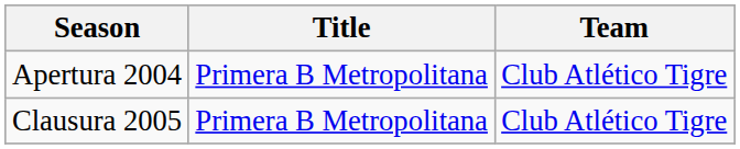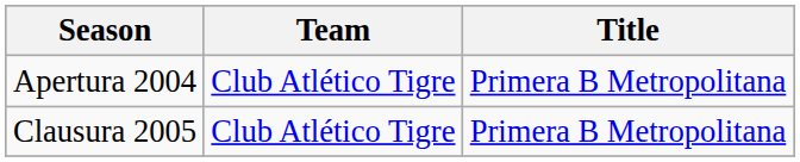columns swapped: Team <-> Title
